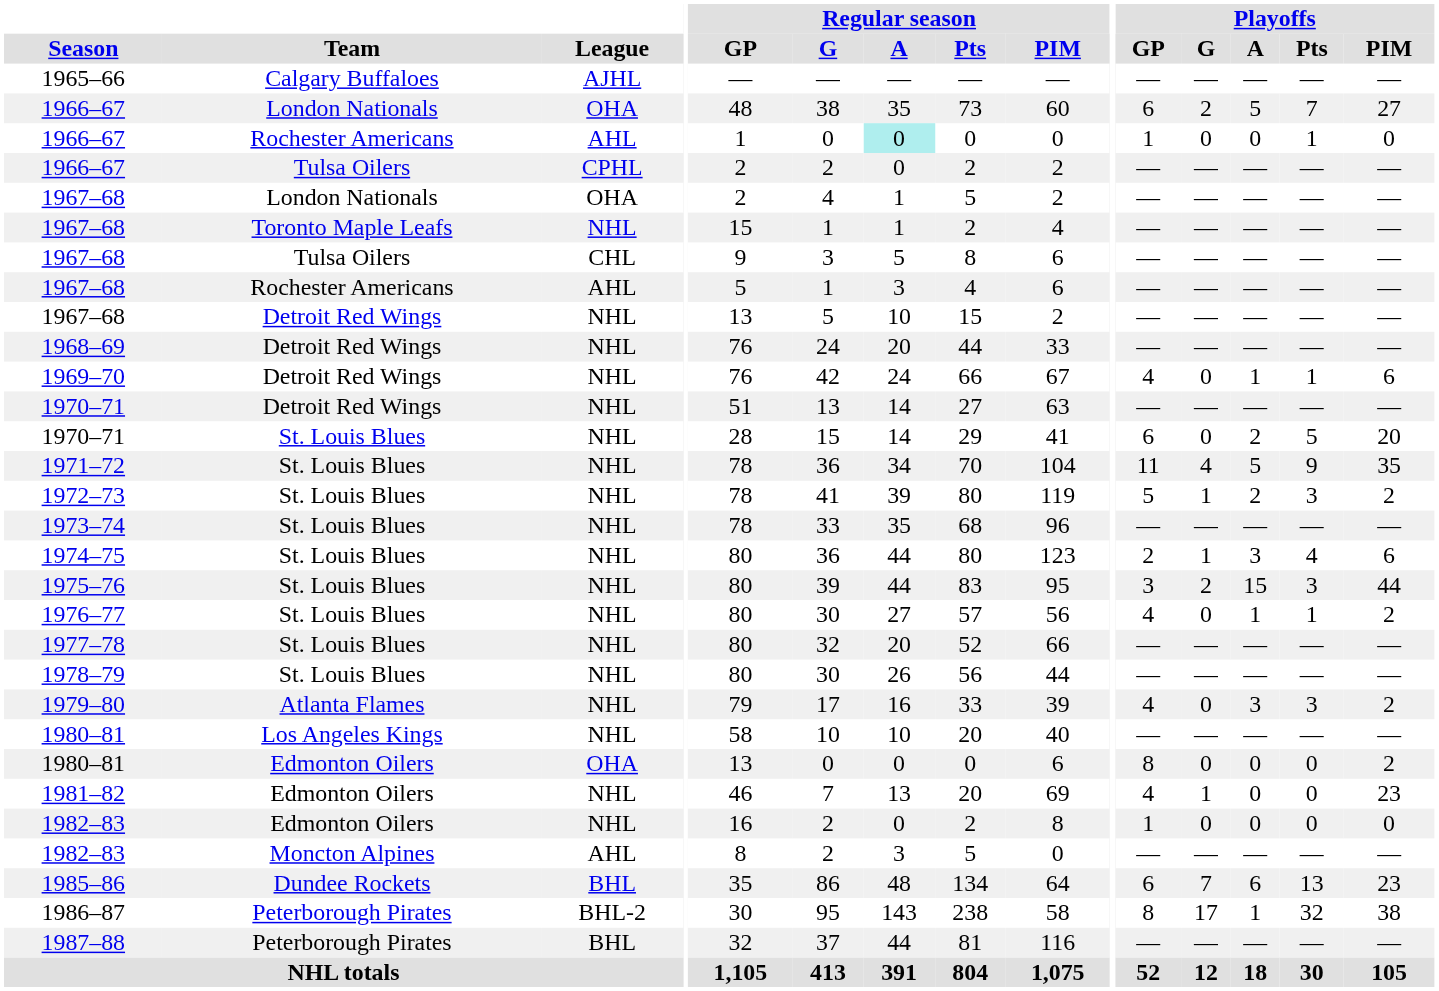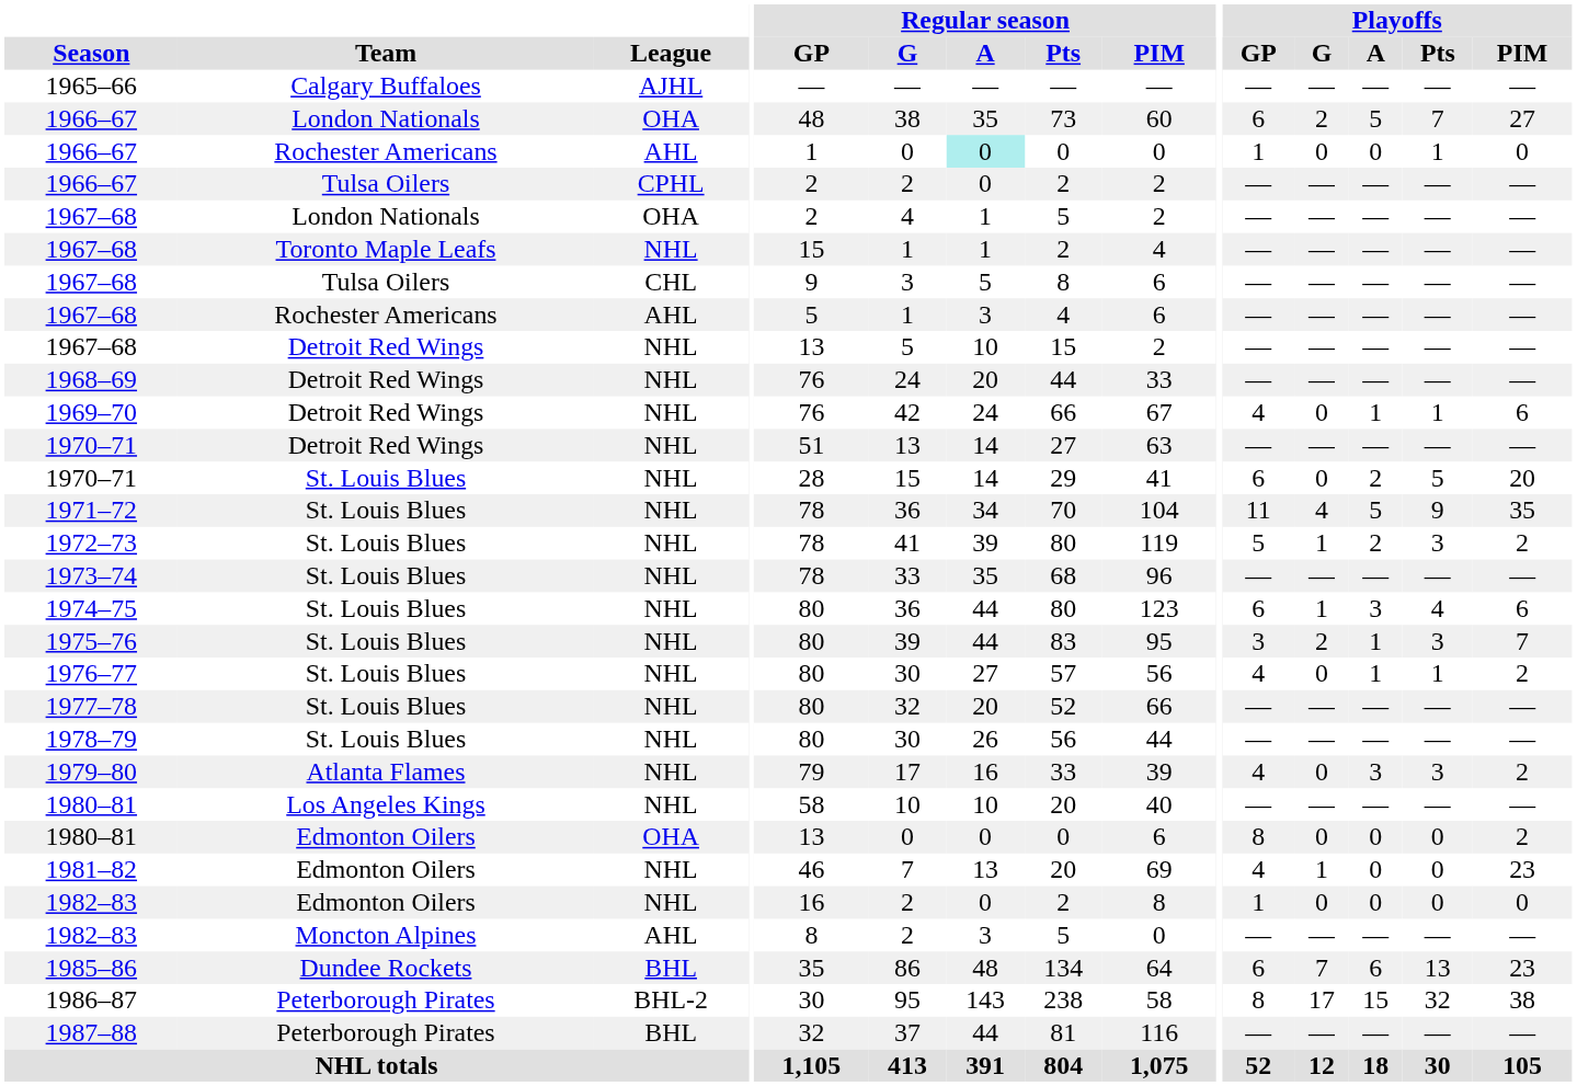1974–75 | Playoffs / GP: 2 -> 6
1975–76 | Playoffs / A: 15 -> 1
1975–76 | Playoffs / PIM: 44 -> 7
1986–87 | Playoffs / A: 1 -> 15
